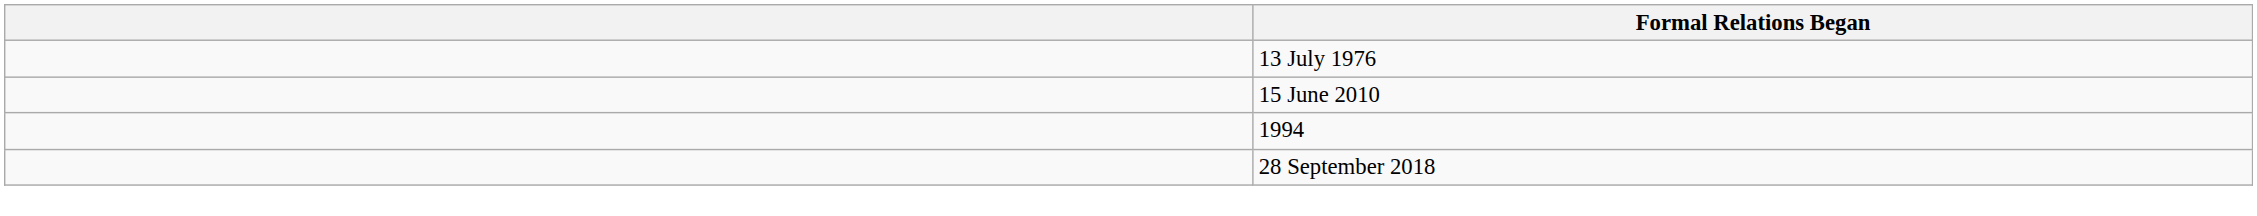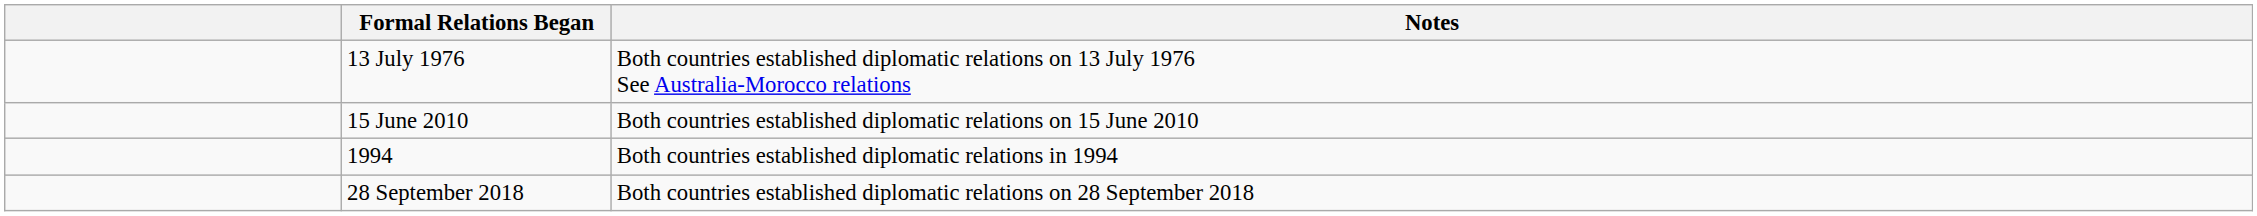+ column: Notes | Both countries established diplomatic relations on 13 July 1976 See Australia-Morocco relations | Both countries established diplomatic relations on 15 June 2010 | Both countries established diplomatic relations in 1994 | Both countries established diplomatic relations on 28 September 2018
